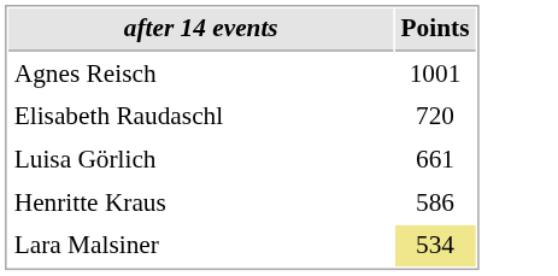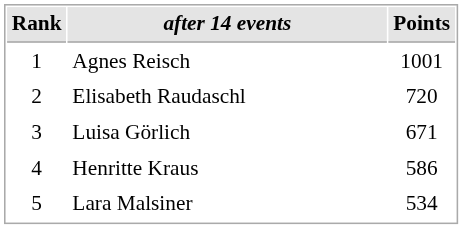+ column: Rank | 1 | 2 | 3 | 4 | 5
Luisa Görlich | Points: 661 -> 671
Lara Malsiner | Points: khaki background -> no background
